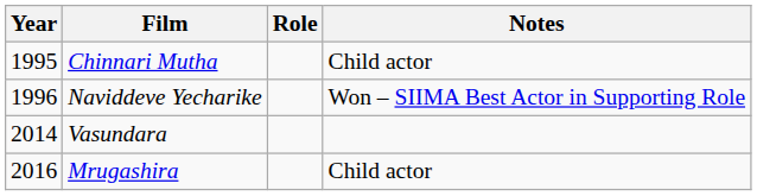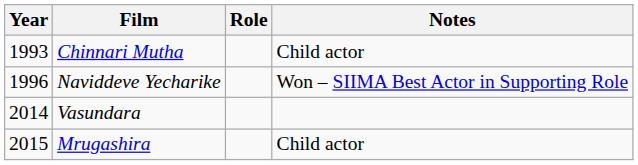Chinnari Mutha | Year: 1995 -> 1993
Mrugashira | Year: 2016 -> 2015
